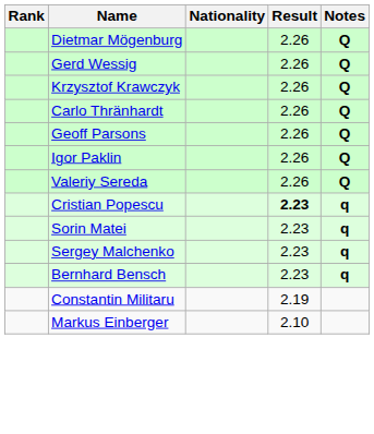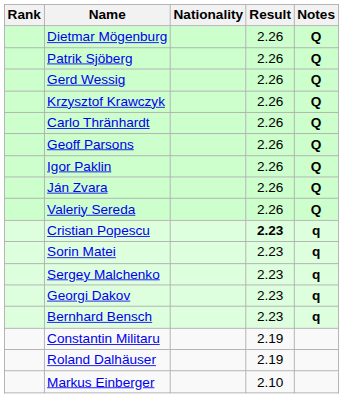+ row: Patrik Sjöberg | 2.26 | Q
+ row: Ján Zvara | 2.26 | Q
+ row: Georgi Dakov | 2.23 | q
+ row: Roland Dalhäuser | 2.19
